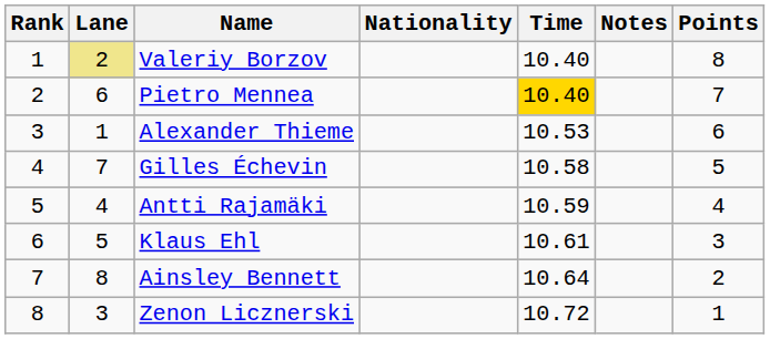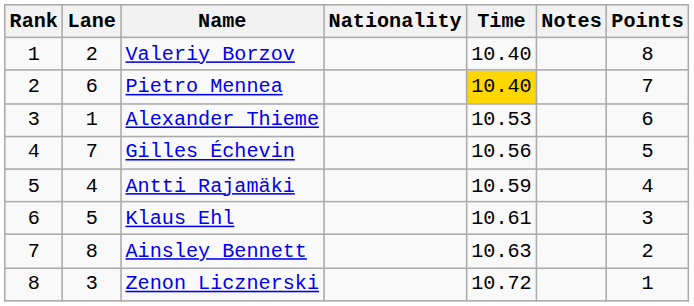Valeriy Borzov | Lane: khaki background -> no background
Gilles Échevin | Time: 10.58 -> 10.56
Ainsley Bennett | Time: 10.64 -> 10.63
